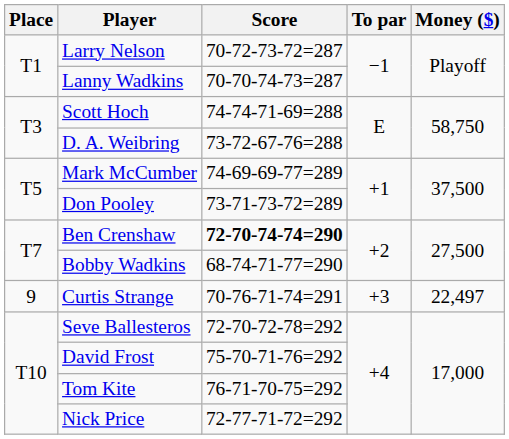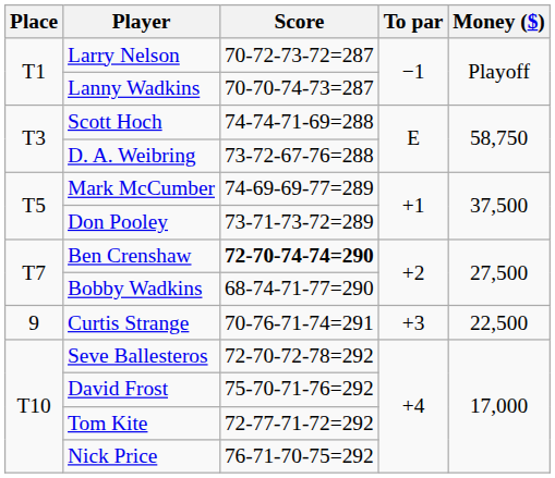Curtis Strange | Money ($): 22,497 -> 22,500
Tom Kite | Score: 76-71-70-75=292 -> 72-77-71-72=292
Nick Price | Score: 72-77-71-72=292 -> 76-71-70-75=292
